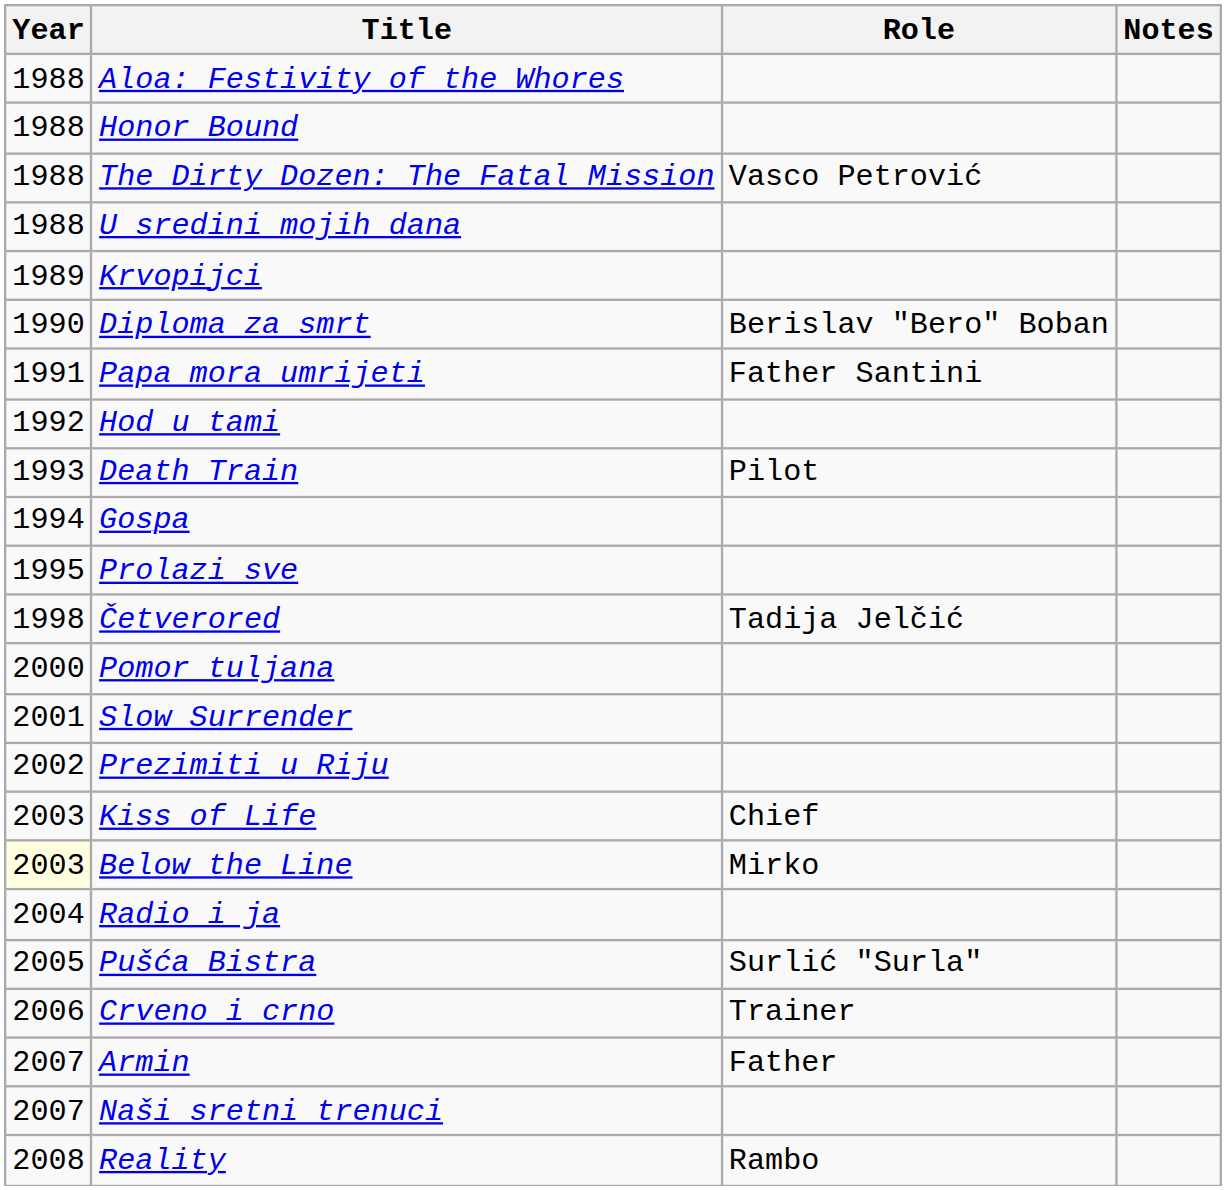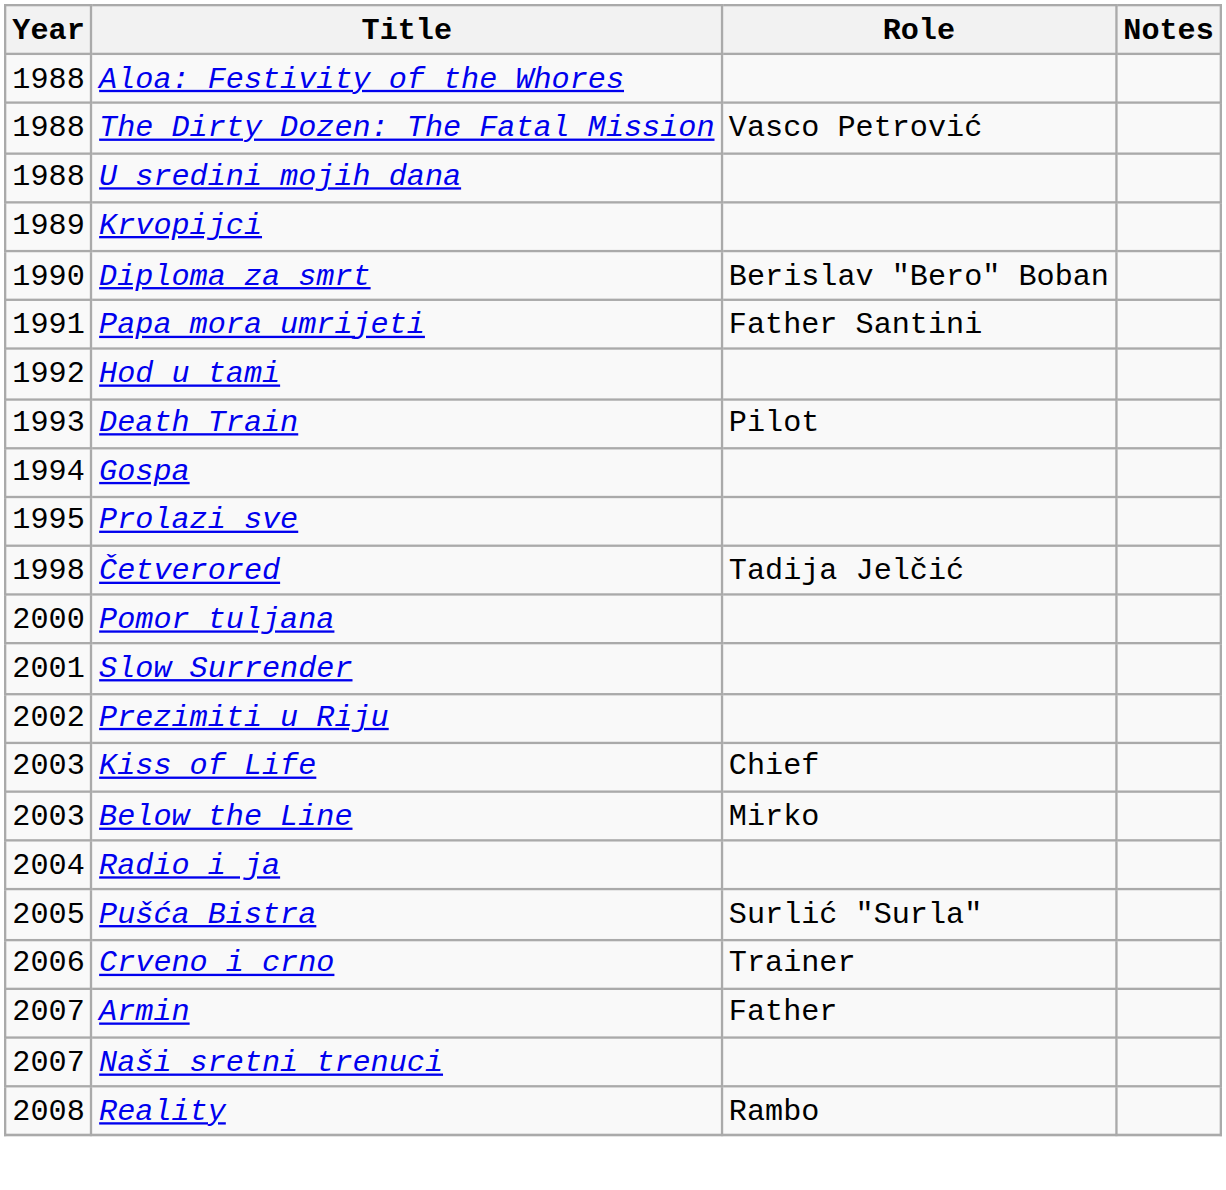- row: 1988 | Honor Bound
Below the Line | Year: lightyellow background -> no background
